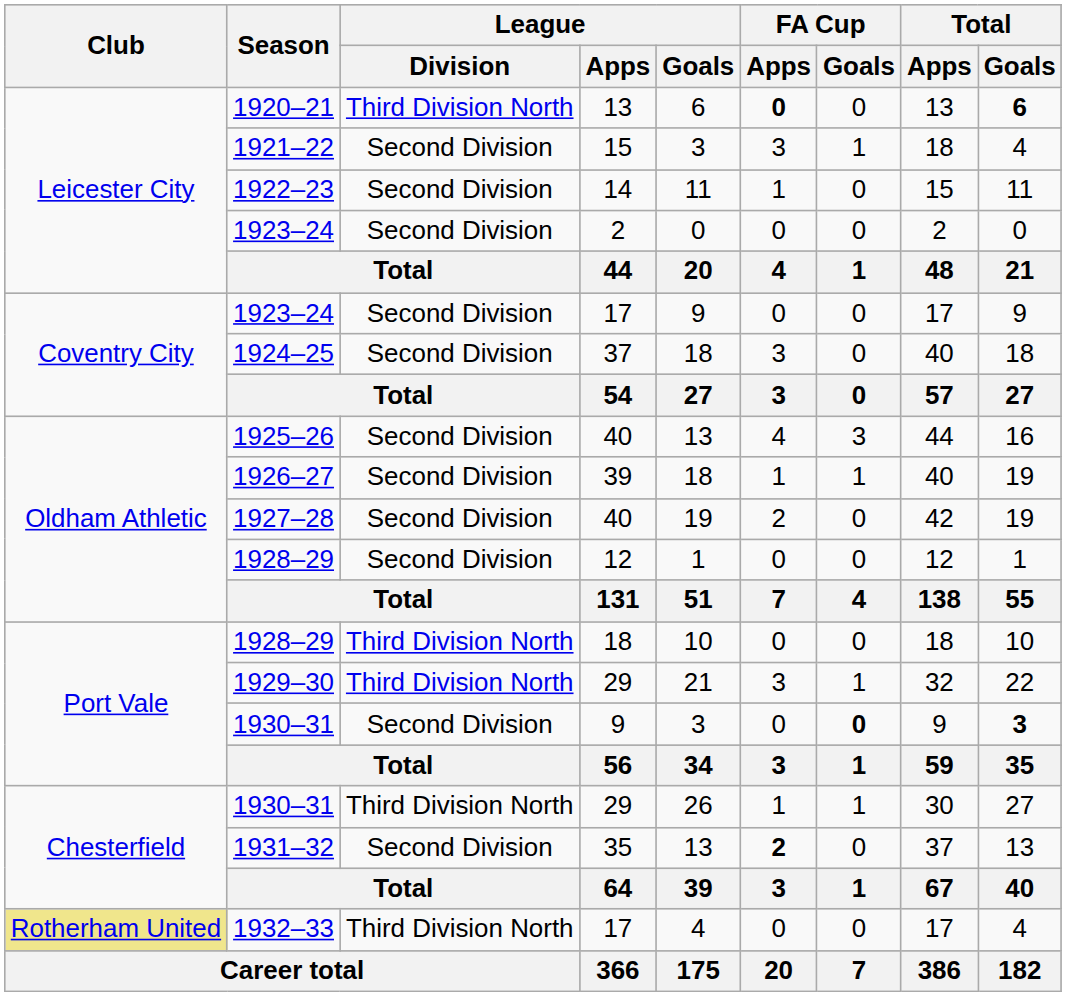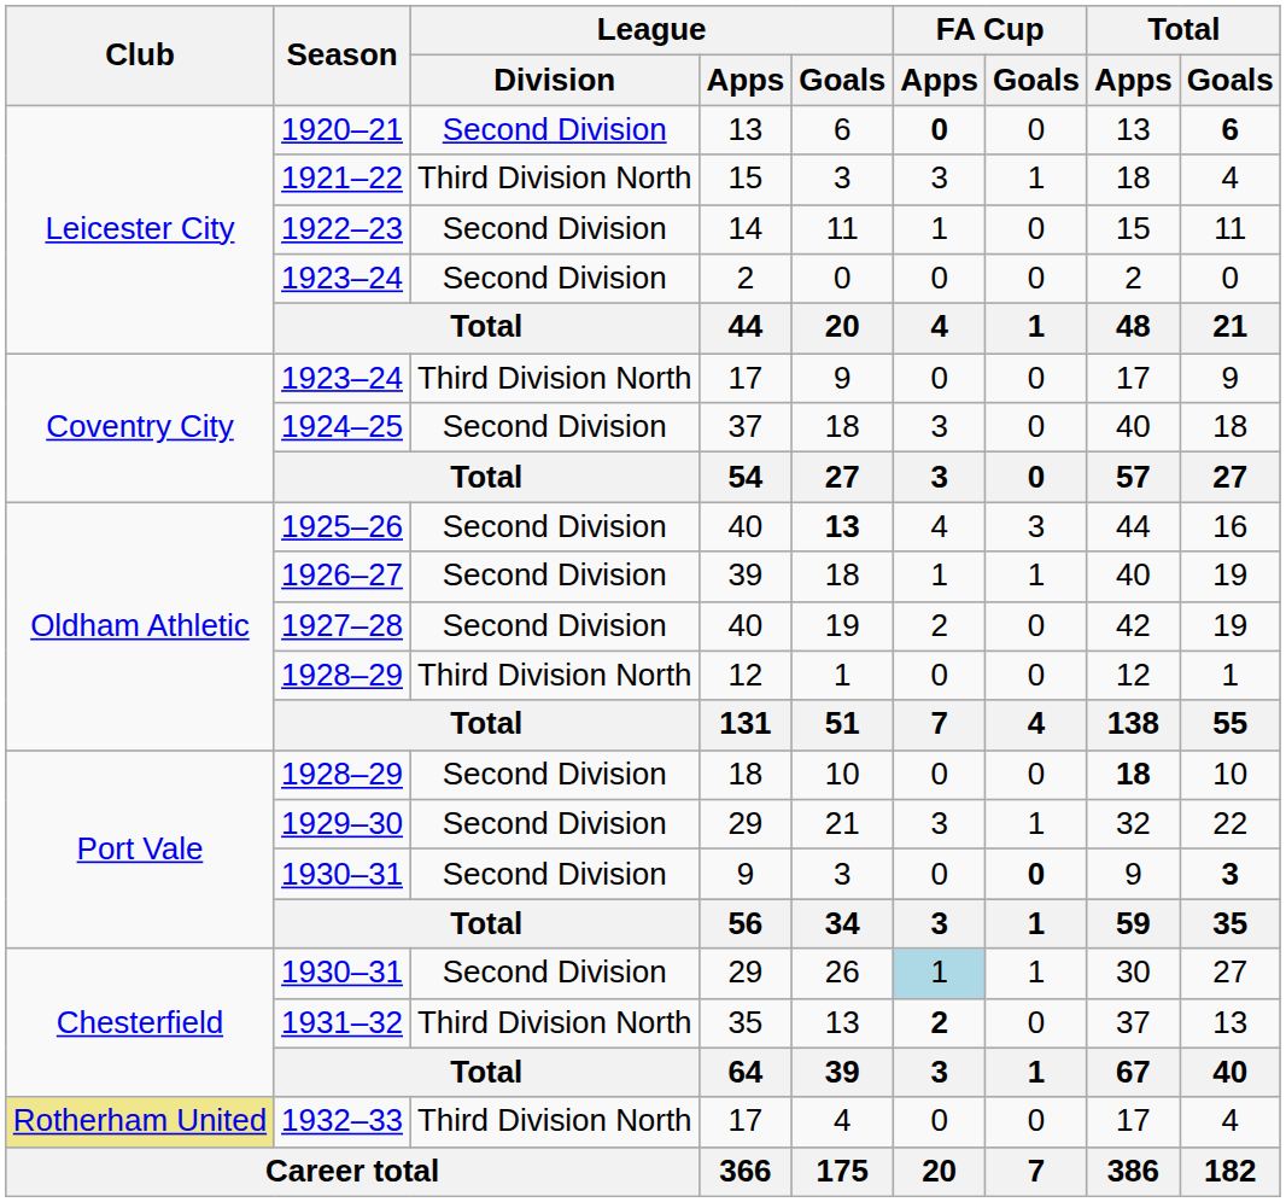1920–21 | League / Division: Third Division North -> Second Division
1921–22 | League / Division: Second Division -> Third Division North
1923–24 / 17 | League / Division: Second Division -> Third Division North
1925–26 | League / Goals: normal -> bold
1928–29 / 12 | League / Division: Second Division -> Third Division North
1928–29 / 18 | League / Division: Third Division North -> Second Division
1928–29 / 18 | Total / Apps: normal -> bold
1929–30 | League / Division: Third Division North -> Second Division
1930–31 / 29 | League / Division: Third Division North -> Second Division
1930–31 / 29 | FA Cup / Apps: no background -> lightblue background
1931–32 | League / Division: Second Division -> Third Division North
